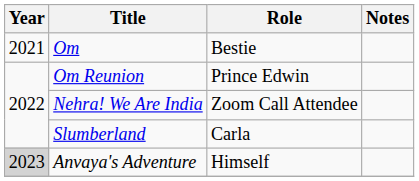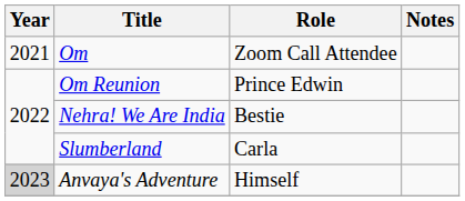Om | Role: Bestie -> Zoom Call Attendee
Nehra! We Are India | Role: Zoom Call Attendee -> Bestie
